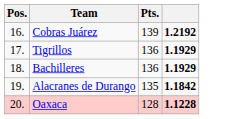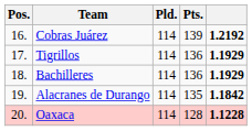+ column: Pld. | 114 | 114 | 114 | 114 | 114
